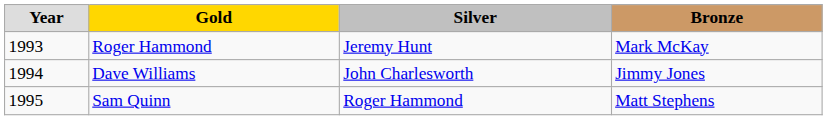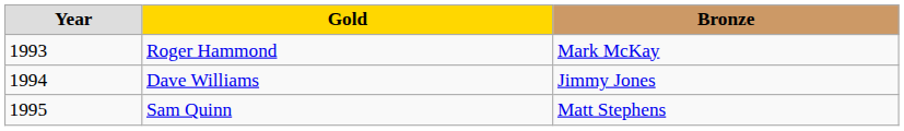- column: Silver | Jeremy Hunt | John Charlesworth | Roger Hammond
